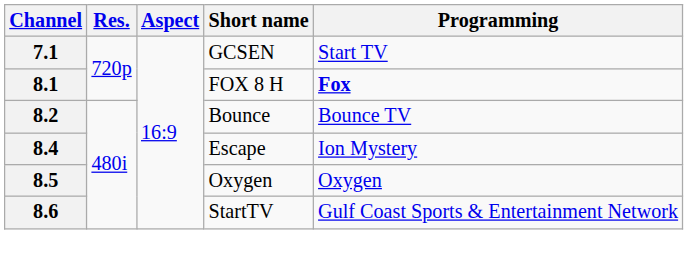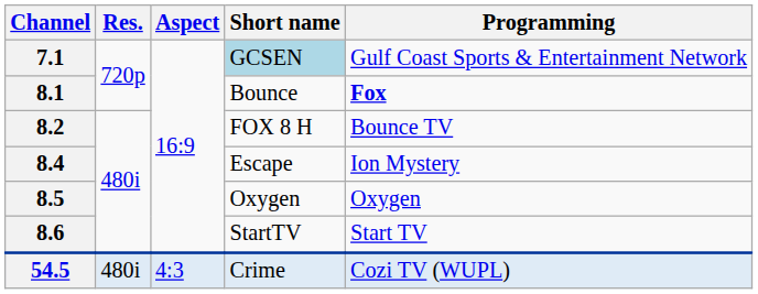7.1 | Short name: no background -> lightblue background
7.1 | Programming: Start TV -> Gulf Coast Sports & Entertainment Network
8.1 | Short name: FOX 8 H -> Bounce
8.2 | Short name: Bounce -> FOX 8 H
8.6 | Programming: Gulf Coast Sports & Entertainment Network -> Start TV
+ row: 54.5 | 480i | 4:3 | Crime | Cozi TV (WUPL)
